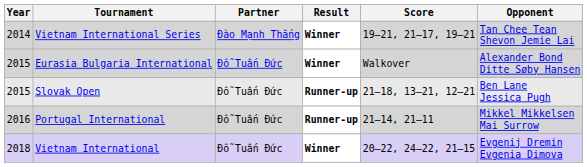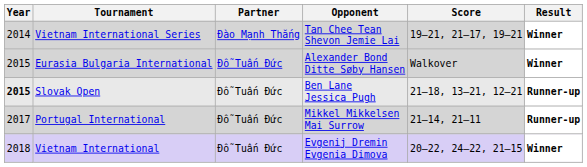columns swapped: Opponent <-> Result
Slovak Open | Year: normal -> bold
Portugal International | Year: 2016 -> 2017
